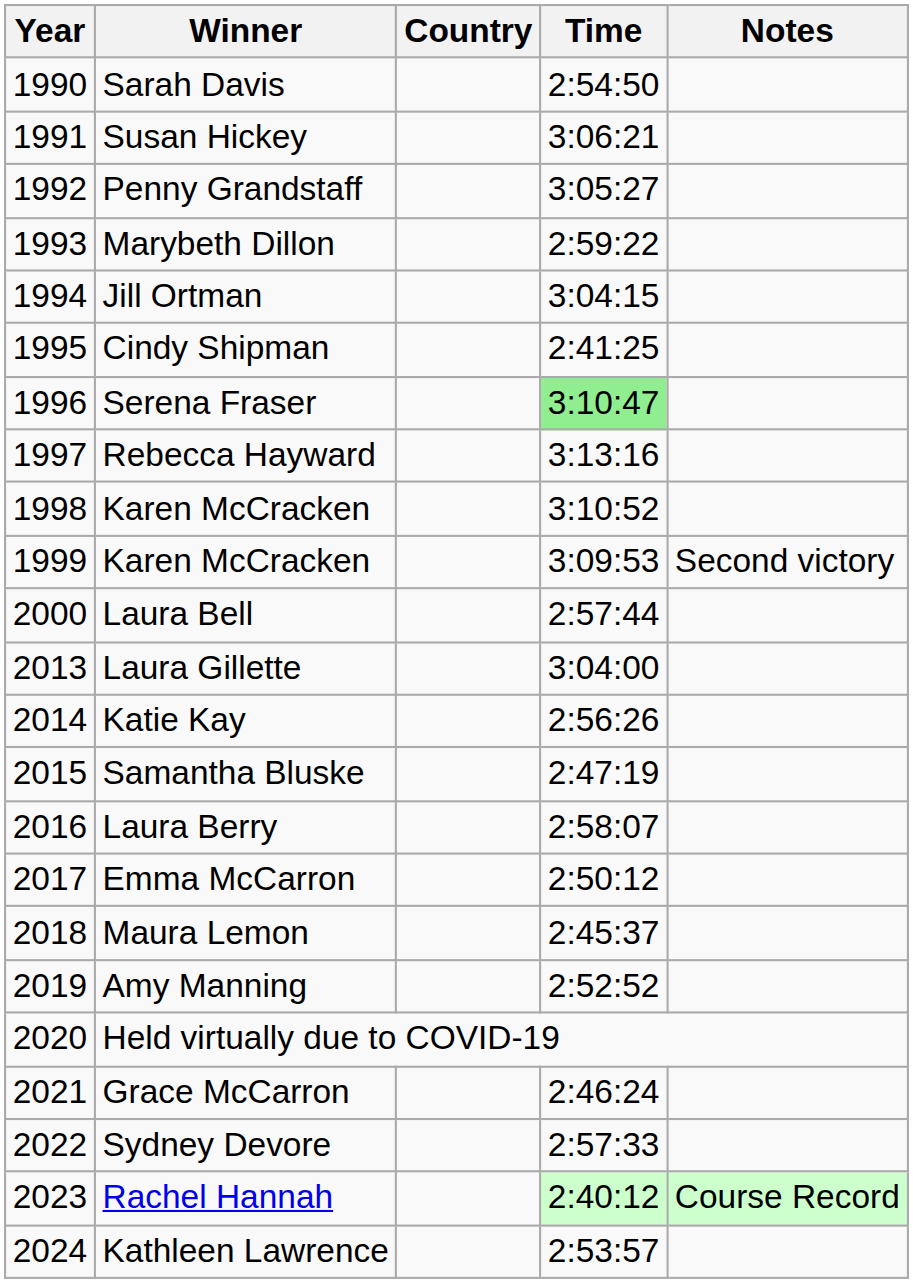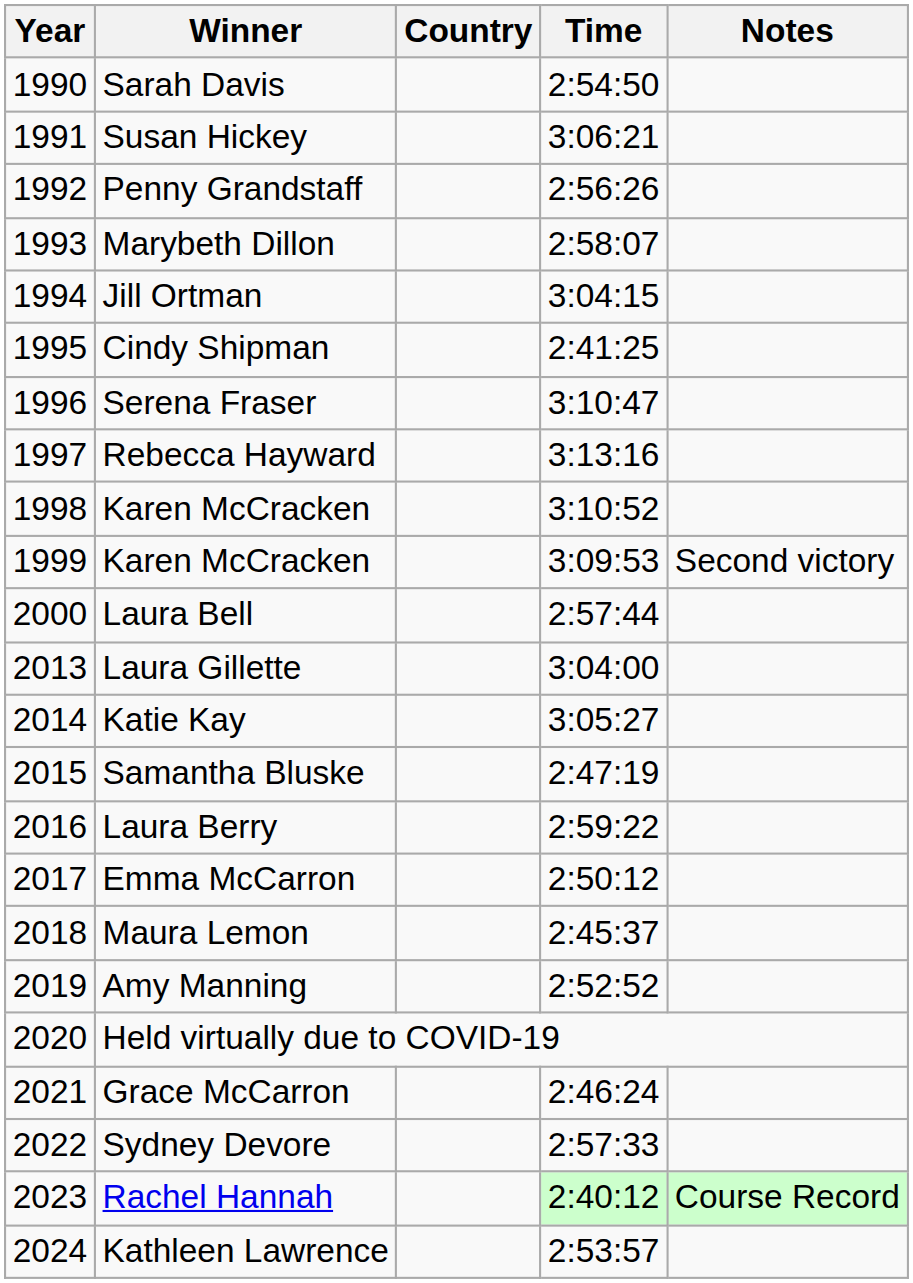Penny Grandstaff | Time: 3:05:27 -> 2:56:26
Marybeth Dillon | Time: 2:59:22 -> 2:58:07
Serena Fraser | Time: lightgreen background -> no background
Katie Kay | Time: 2:56:26 -> 3:05:27
Laura Berry | Time: 2:58:07 -> 2:59:22
